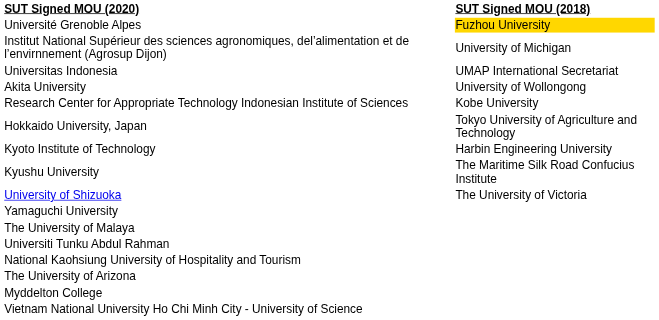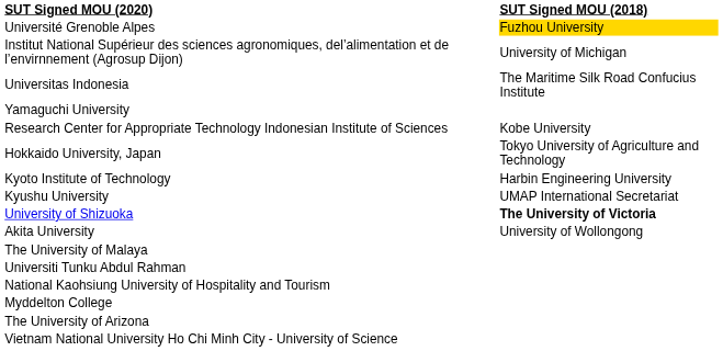Universitas Indonesia | SUT Signed MOU (2018): UMAP International Secretariat -> The Maritime Silk Road Confucius Institute
rows swapped: Akita University <-> Yamaguchi University
Kyushu University | SUT Signed MOU (2018): The Maritime Silk Road Confucius Institute -> UMAP International Secretariat
University of Shizuoka | SUT Signed MOU (2018): normal -> bold
rows swapped: Myddelton College <-> The University of Arizona
